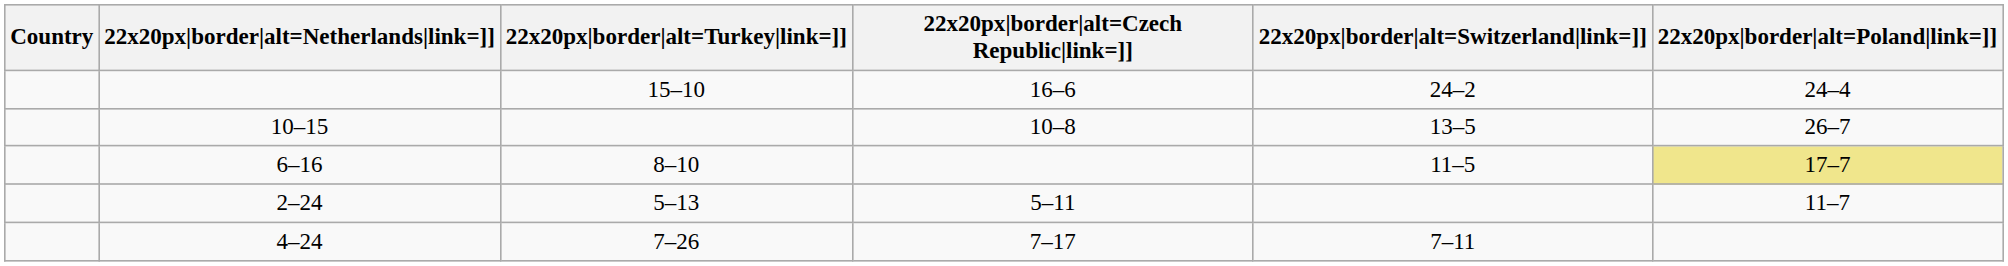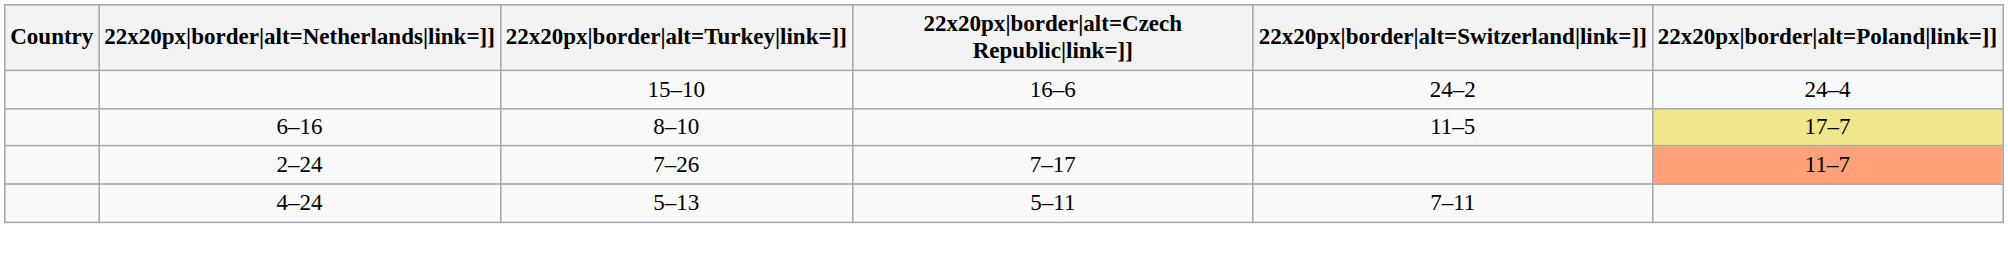- row: 10–15 | 10–8 | 13–5 | 26–7
2–24 | 22x20px|border|alt=Turkey|link=]]: 5–13 -> 7–26
2–24 | 22x20px|border|alt=Czech Republic|link=]]: 5–11 -> 7–17
2–24 | 22x20px|border|alt=Poland|link=]]: no background -> lightsalmon background
4–24 | 22x20px|border|alt=Turkey|link=]]: 7–26 -> 5–13
4–24 | 22x20px|border|alt=Czech Republic|link=]]: 7–17 -> 5–11
